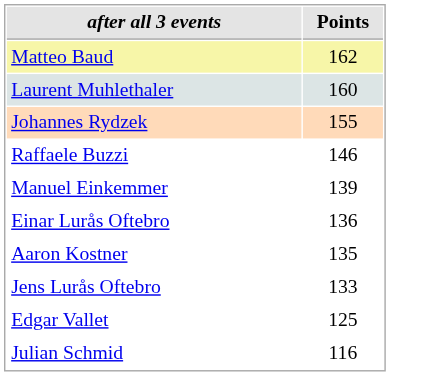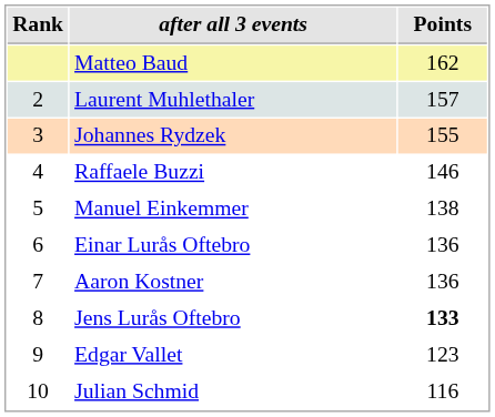+ column: Rank | 2 | 3 | 4 | 5 | 6 | 7 | 8 | 9 | 10
Laurent Muhlethaler | Points: 160 -> 157
Manuel Einkemmer | Points: 139 -> 138
Aaron Kostner | Points: 135 -> 136
Jens Lurås Oftebro | Points: normal -> bold
Edgar Vallet | Points: 125 -> 123
